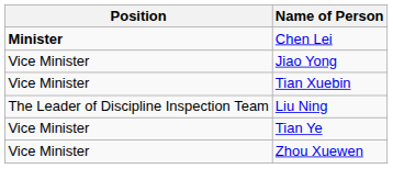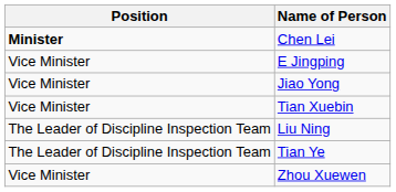+ row: Vice Minister | E Jingping
Tian Ye | Position: Vice Minister -> The Leader of Discipline Inspection Team
